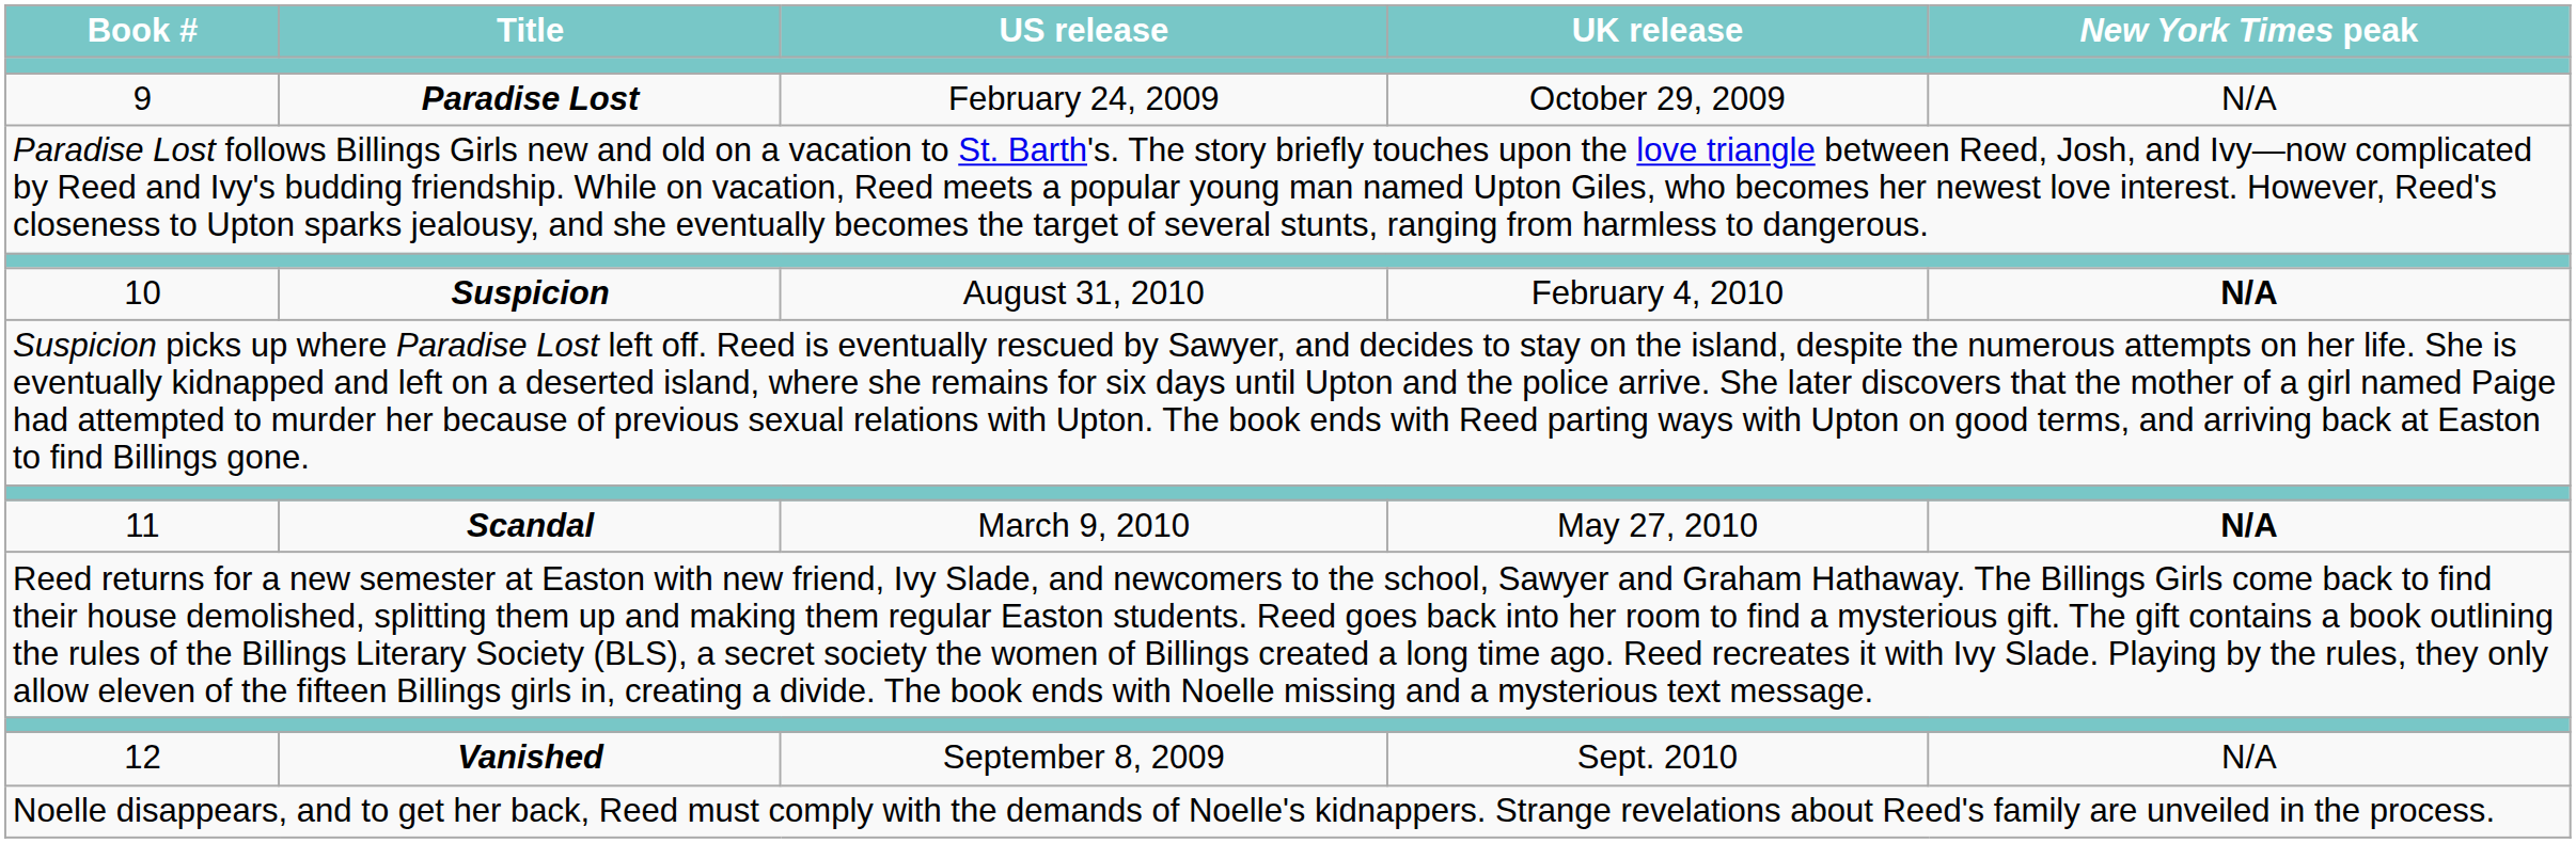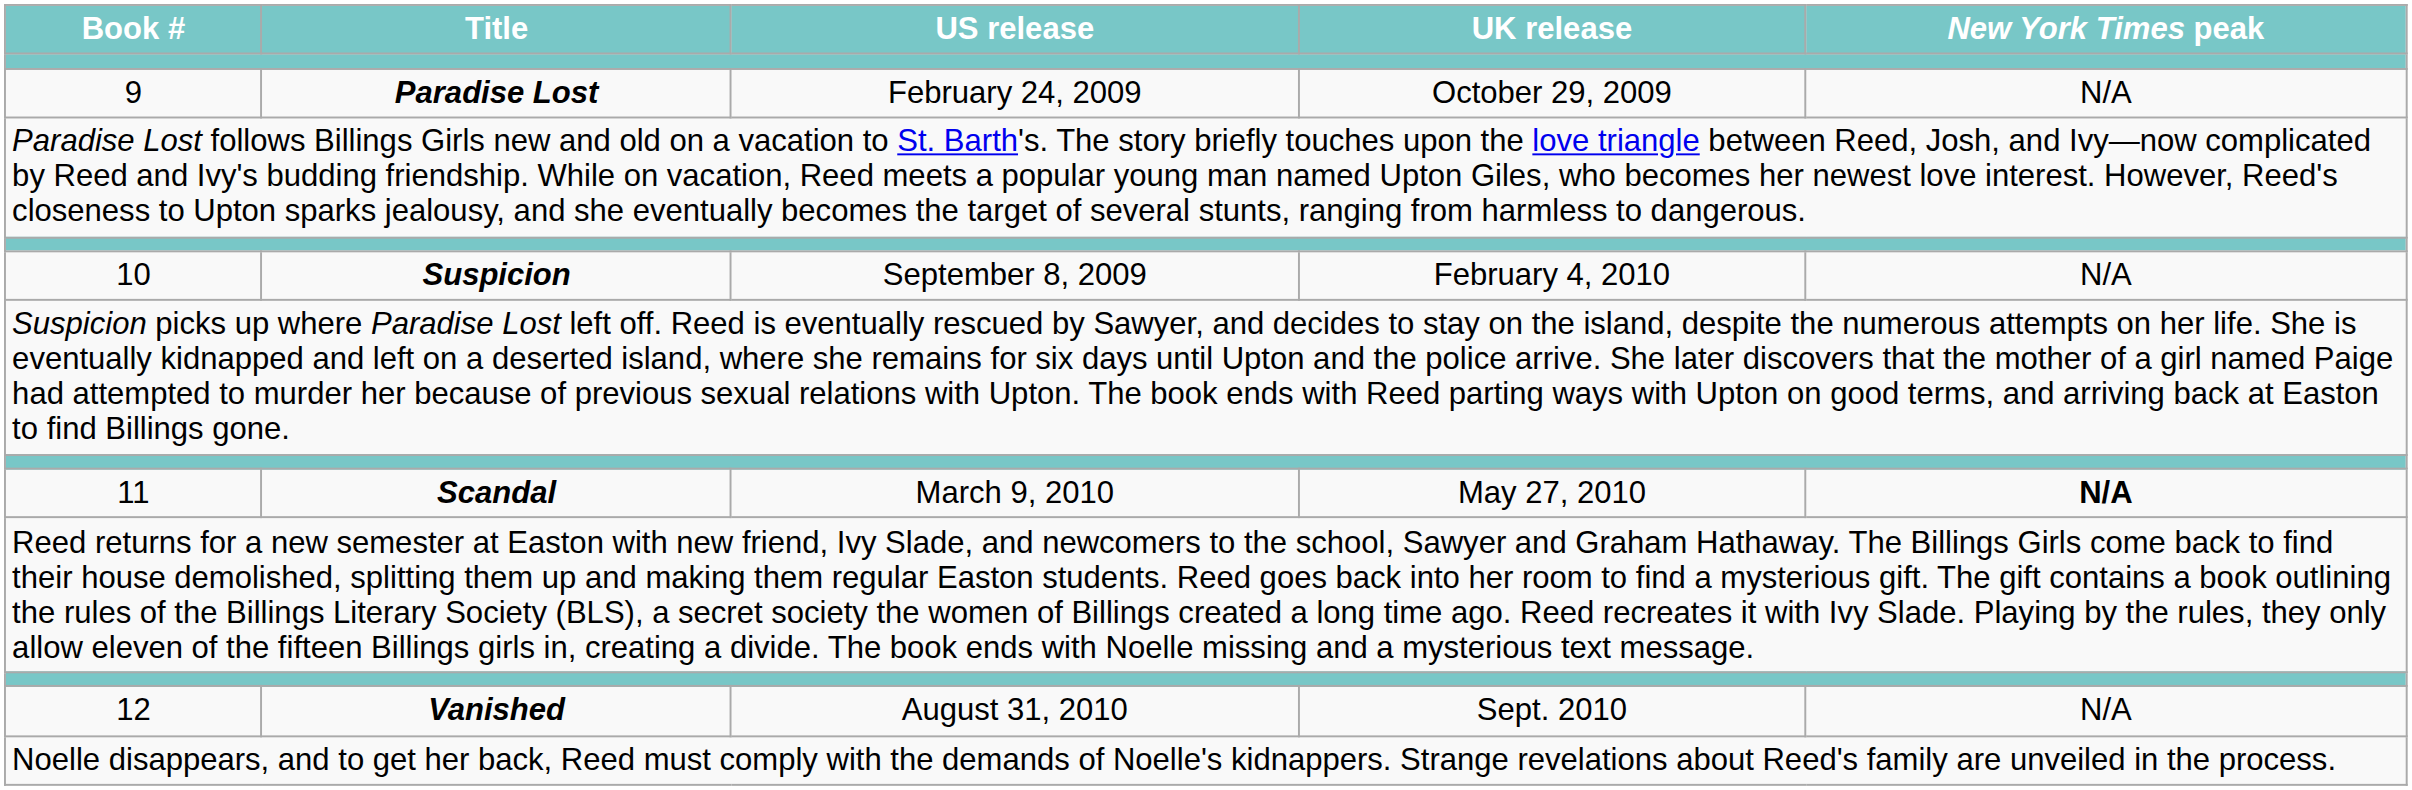10 | US release: August 31, 2010 -> September 8, 2009
10 | New York Times peak: bold -> normal
12 | US release: September 8, 2009 -> August 31, 2010
